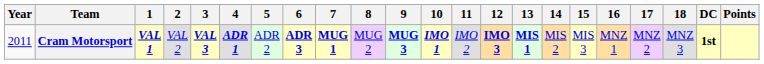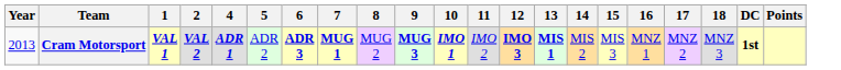- column: 3 | VAL 3
Cram Motorsport | Year: 2011 -> 2013
Cram Motorsport | 2: normal -> bold
